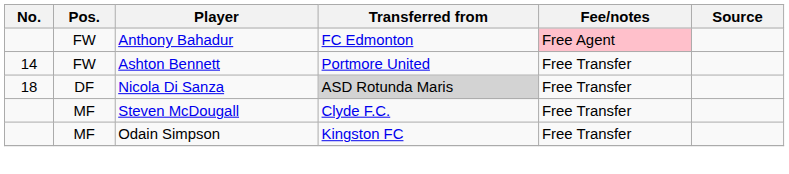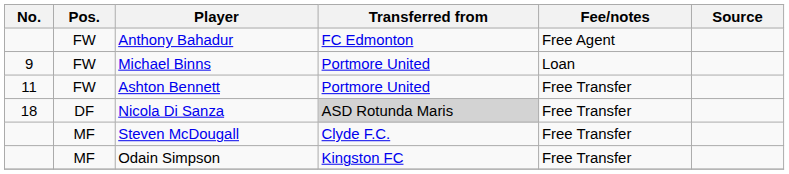Anthony Bahadur | Fee/notes: pink background -> no background
+ row: 9 | FW | Michael Binns | Portmore United | Loan
Ashton Bennett | No.: 14 -> 11
